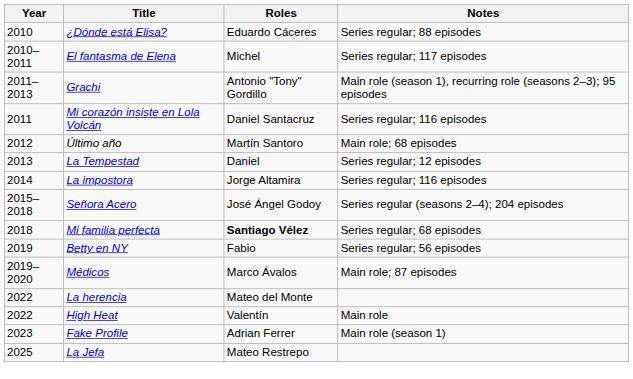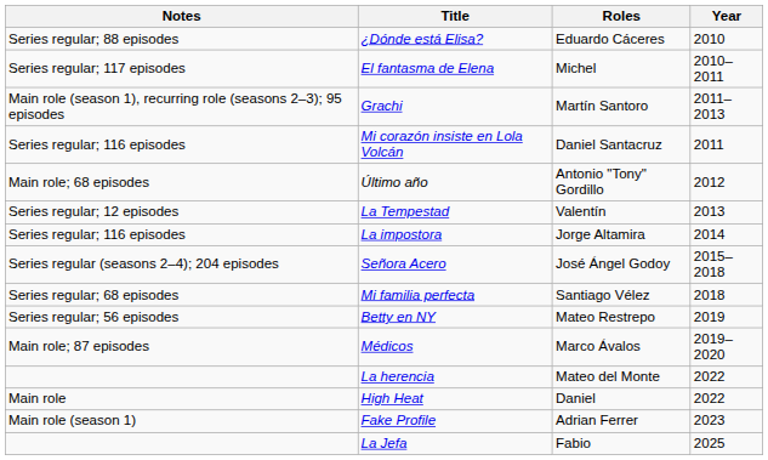columns swapped: Year <-> Notes
Grachi | Roles: Antonio "Tony" Gordillo -> Martín Santoro
Último año | Roles: Martín Santoro -> Antonio "Tony" Gordillo
La Tempestad | Roles: Daniel -> Valentín
Mi familia perfecta | Roles: bold -> normal
Betty en NY | Roles: Fabio -> Mateo Restrepo
High Heat | Roles: Valentín -> Daniel
La Jefa | Roles: Mateo Restrepo -> Fabio
